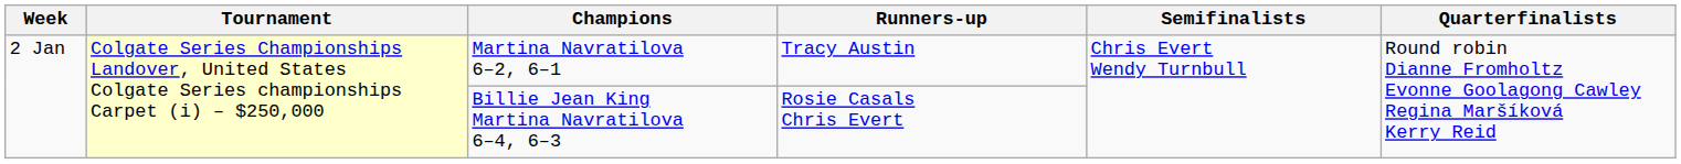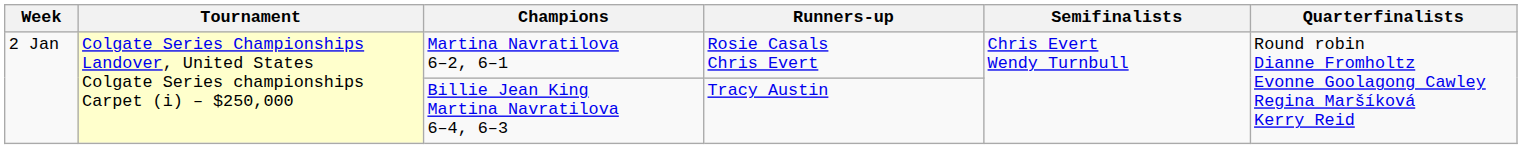Martina Navratilova 6–2, 6–1 | Runners-up: Tracy Austin -> Rosie Casals Chris Evert
Billie Jean King Martina Navratilova 6–4, 6–3 | Runners-up: Rosie Casals Chris Evert -> Tracy Austin
